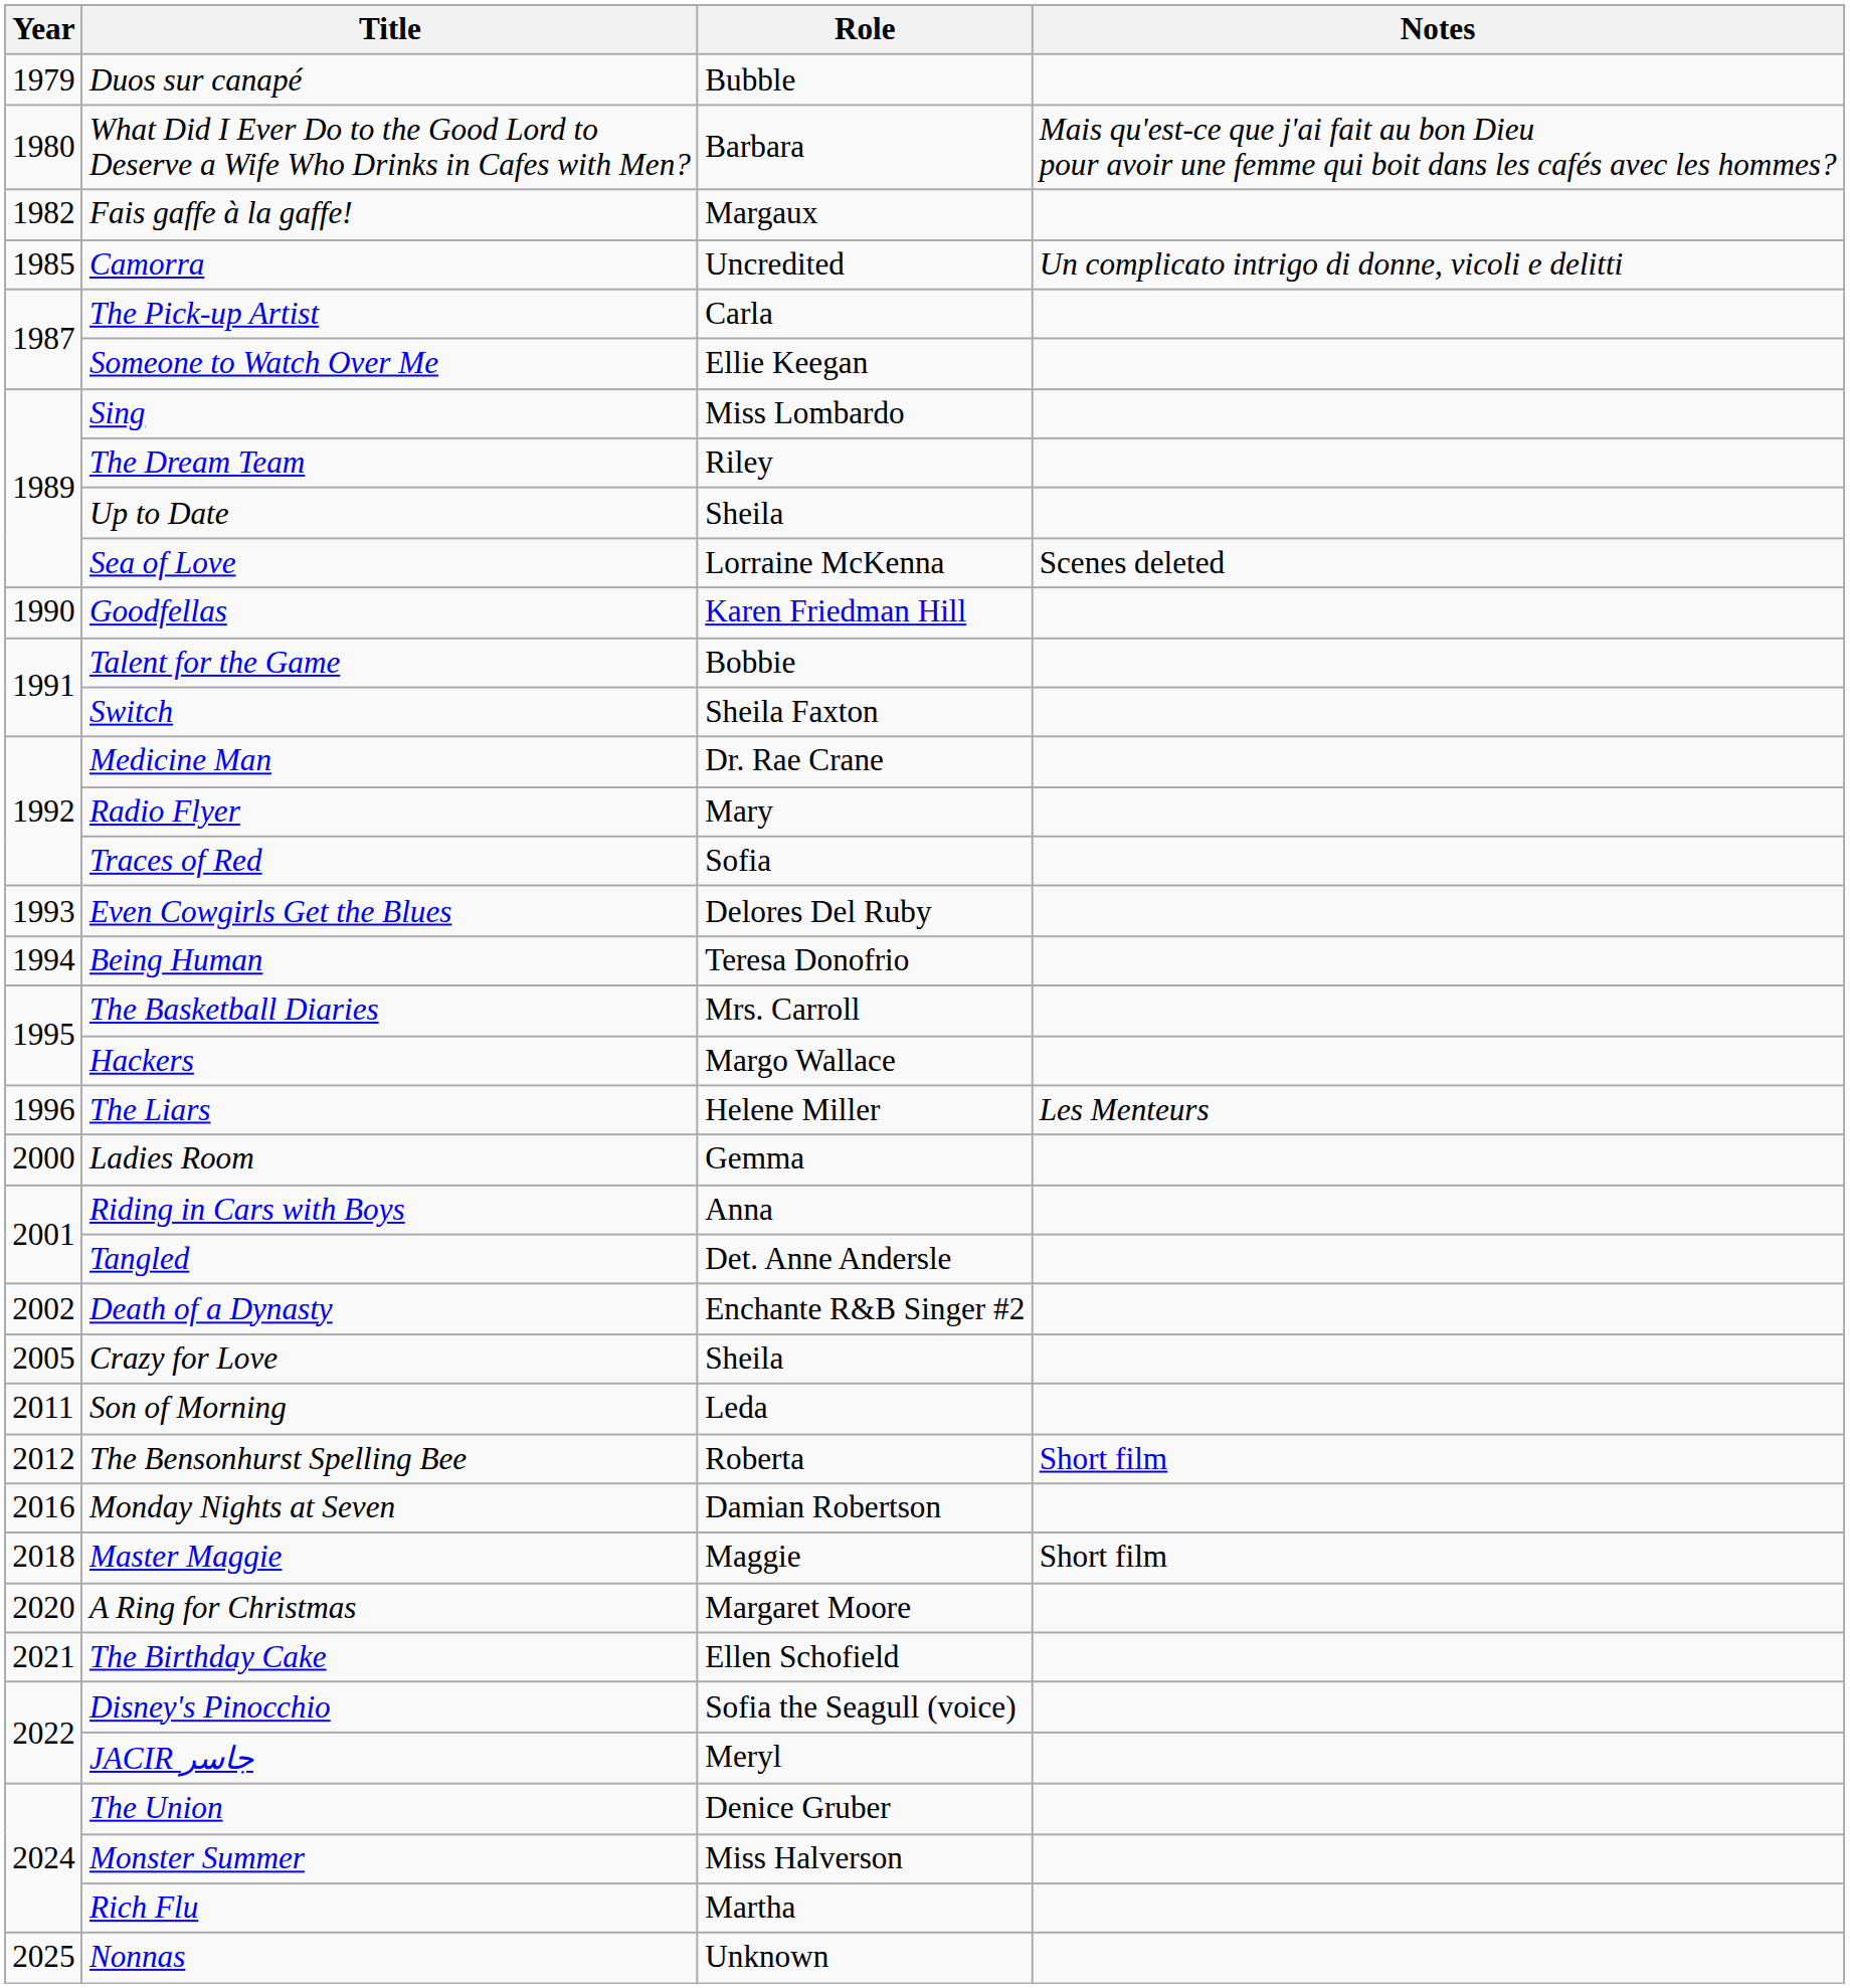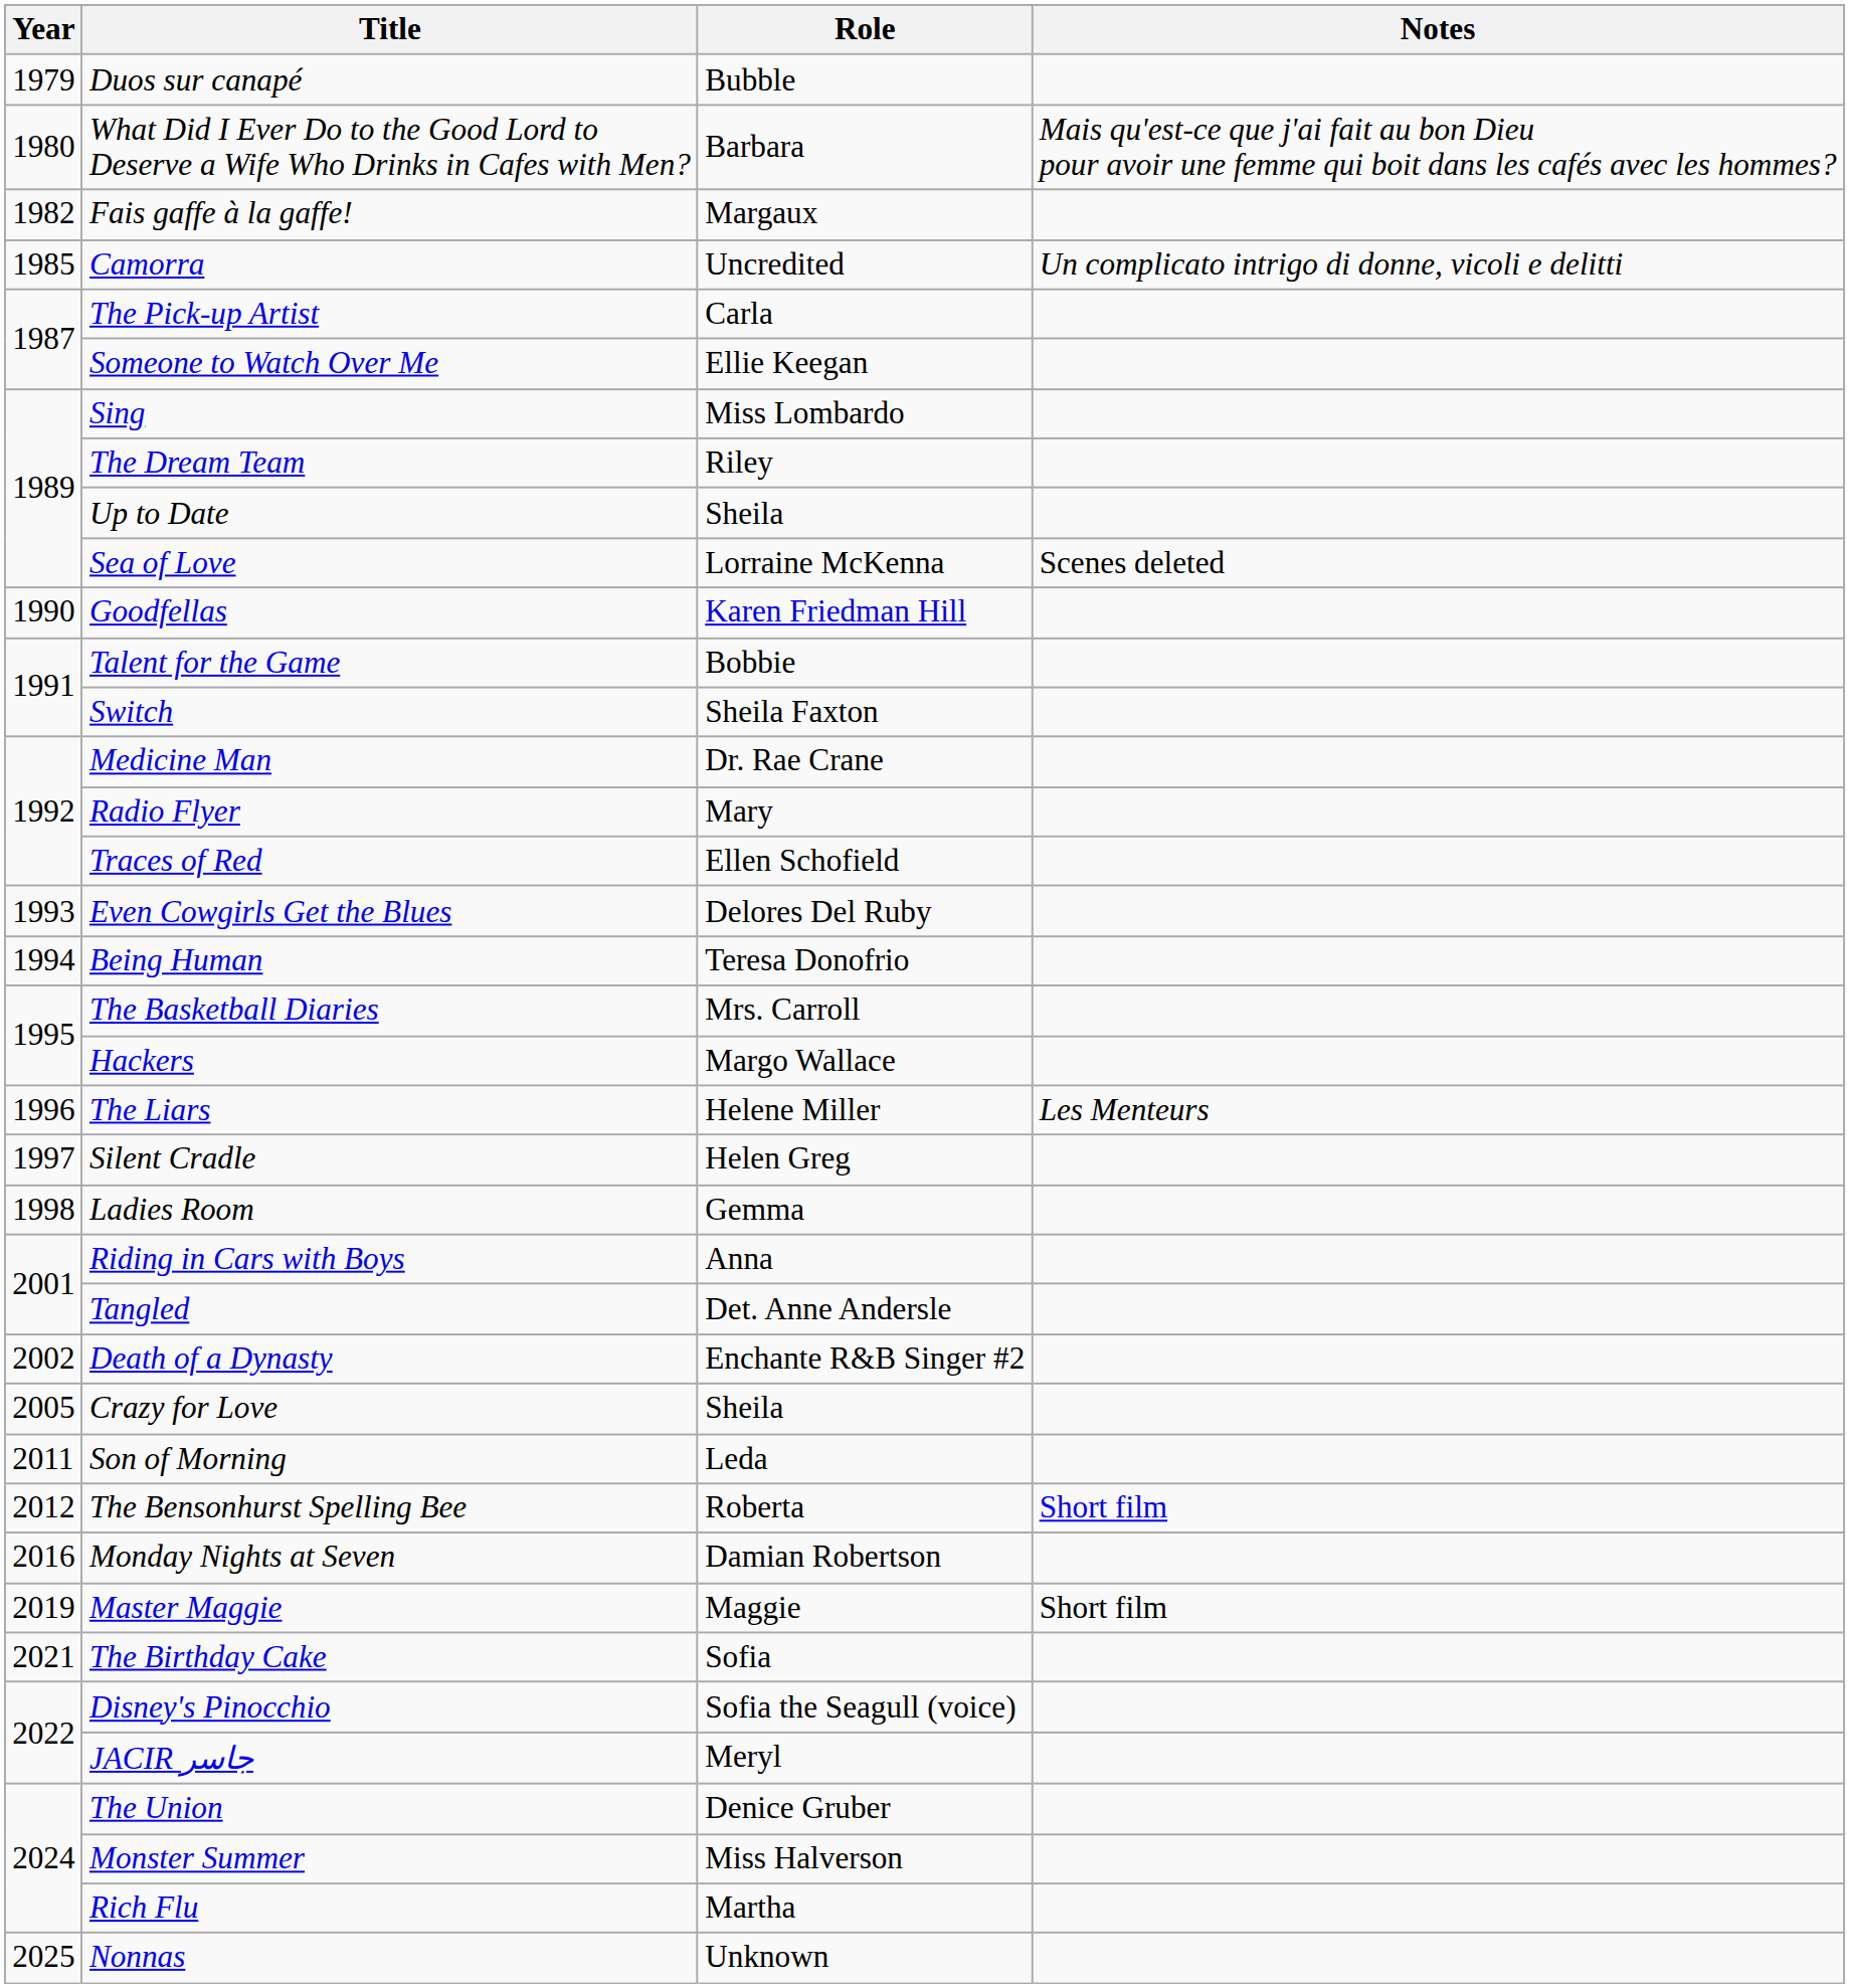Traces of Red | Role: Sofia -> Ellen Schofield
+ row: 1997 | Silent Cradle | Helen Greg
Ladies Room | Year: 2000 -> 1998
Master Maggie | Year: 2018 -> 2019
- row: 2020 | A Ring for Christmas | Margaret Moore
The Birthday Cake | Role: Ellen Schofield -> Sofia
